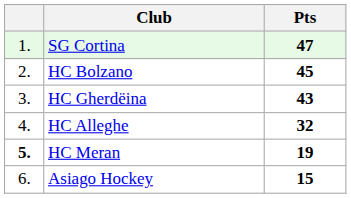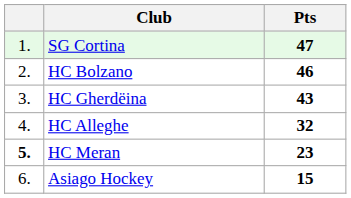HC Bolzano | Pts: 45 -> 46
HC Meran | Pts: 19 -> 23
